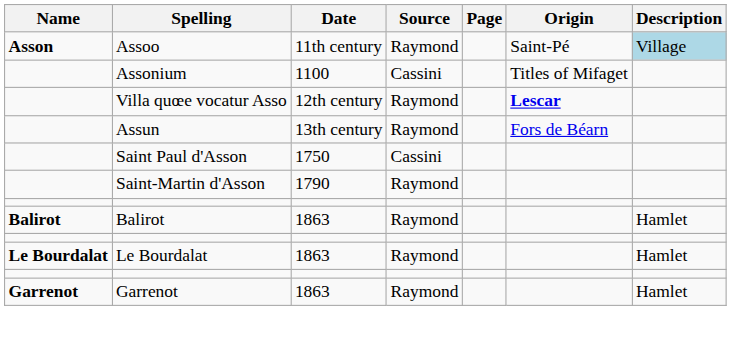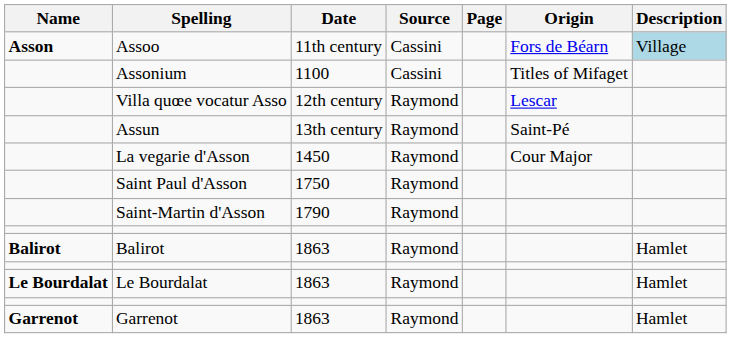Assoo | Source: Raymond -> Cassini
Assoo | Origin: Saint-Pé -> Fors de Béarn
Villa quœe vocatur Asso | Origin: bold -> normal
Assun | Origin: Fors de Béarn -> Saint-Pé
+ row: La vegarie d'Asson | 1450 | Raymond | Cour Major
Saint Paul d'Asson | Source: Cassini -> Raymond
